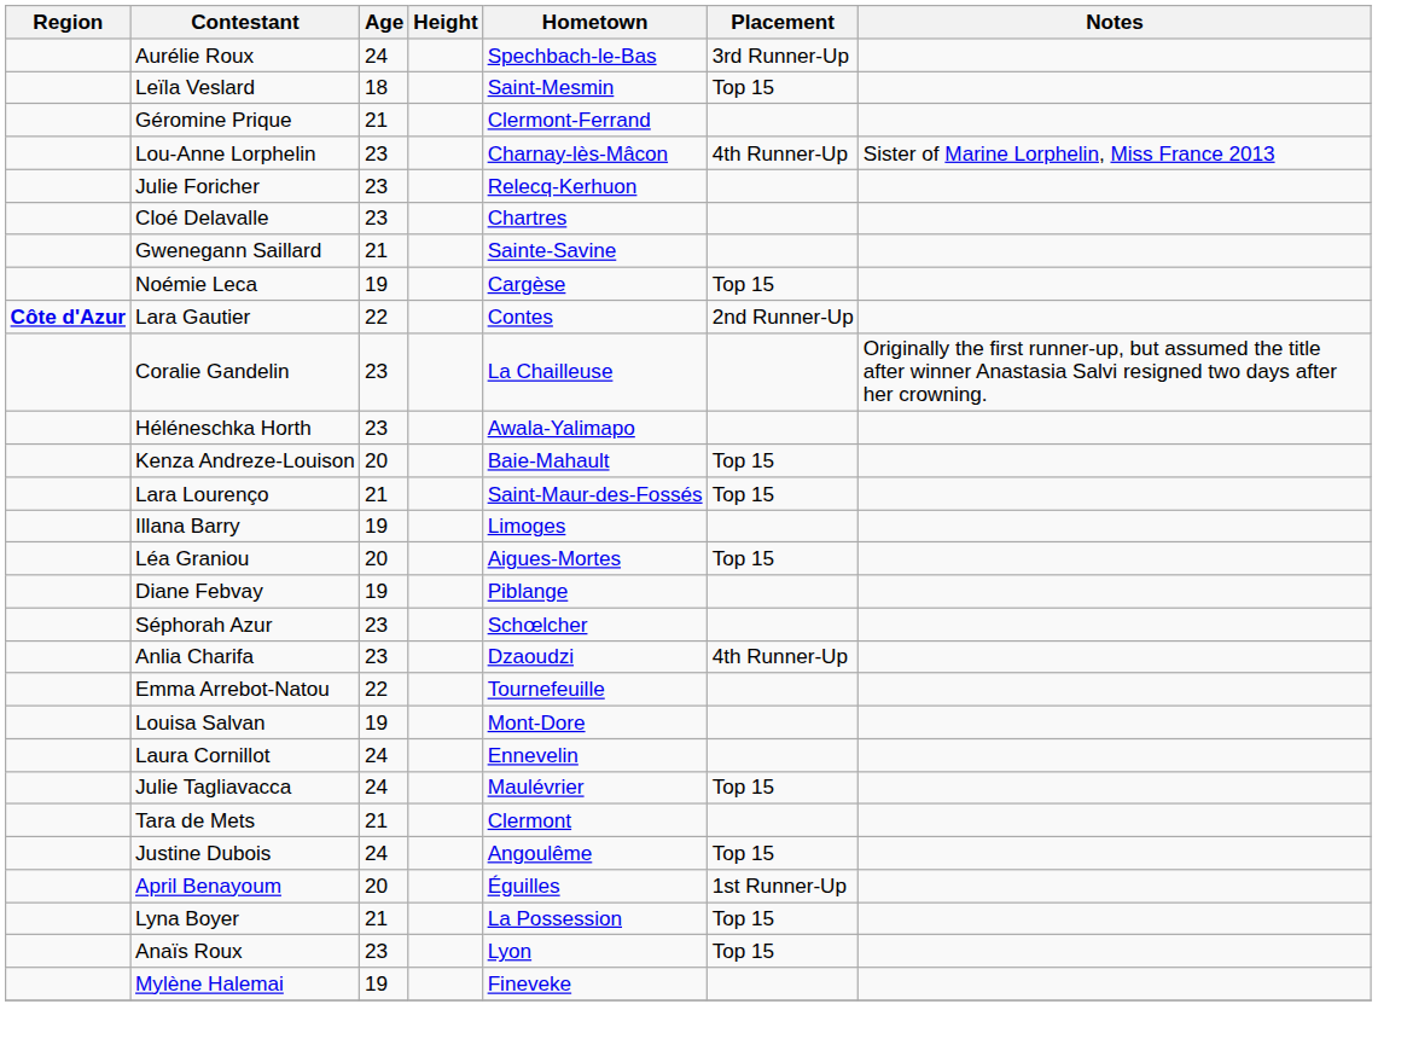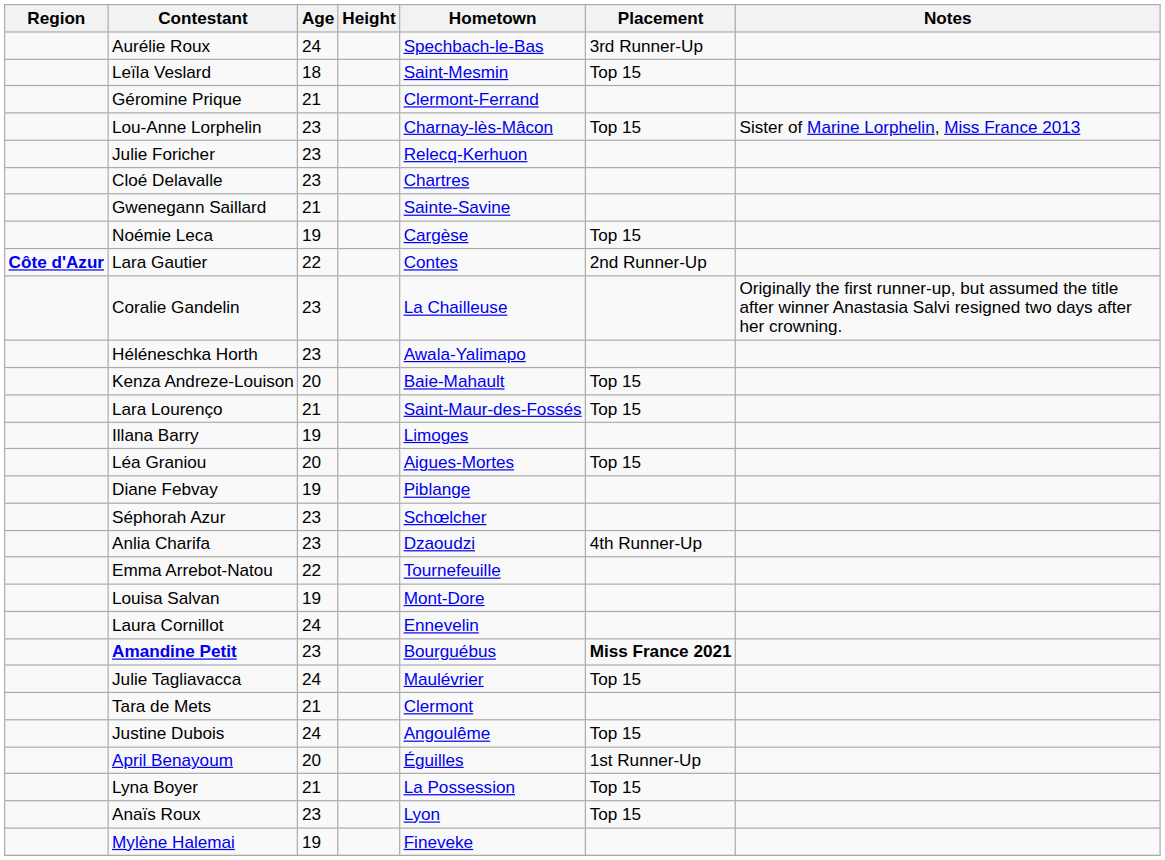Lou-Anne Lorphelin | Placement: 4th Runner-Up -> Top 15
+ row: Amandine Petit | 23 | Bourguébus | Miss France 2021
